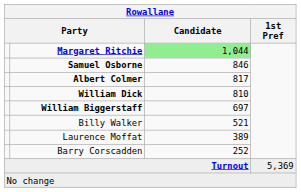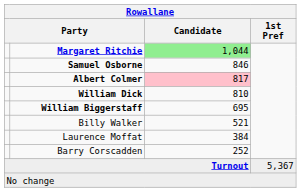Albert Colmer | Candidate: no background -> pink background
William Biggerstaff | Candidate: 697 -> 695
Laurence Moffat | Candidate: 389 -> 384
Turnout | 1st Pref: 5,369 -> 5,367
